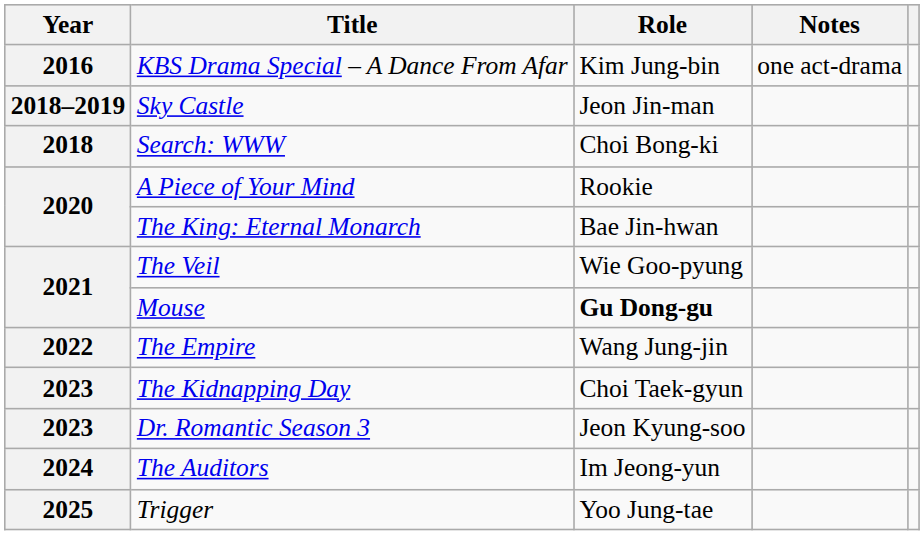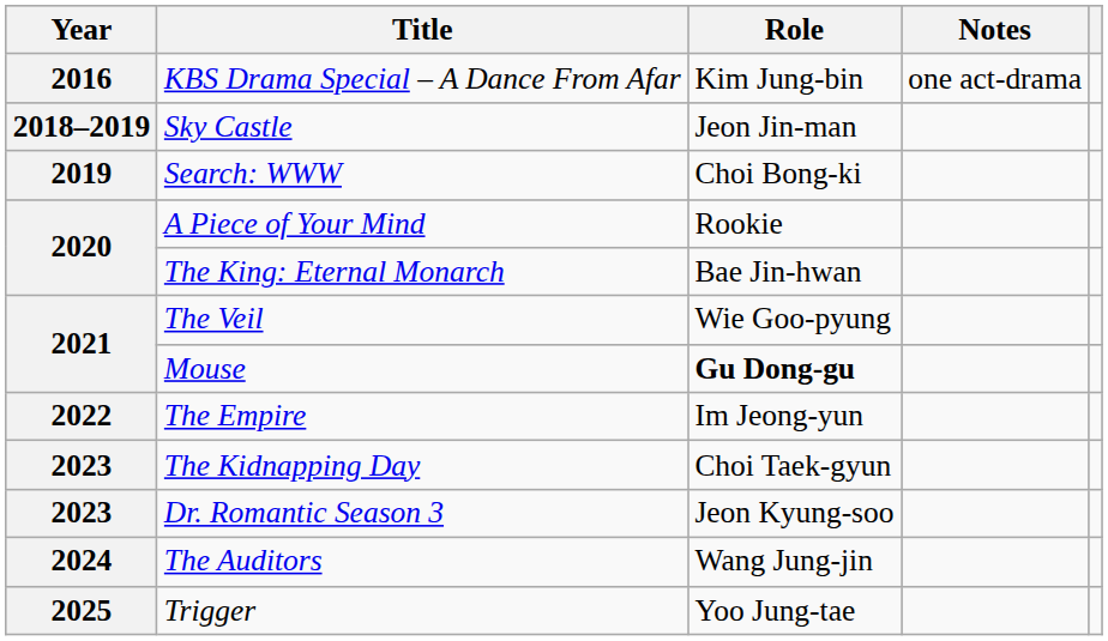Search: WWW | Year: 2018 -> 2019
The Empire | Role: Wang Jung-jin -> Im Jeong-yun
The Auditors | Role: Im Jeong-yun -> Wang Jung-jin
